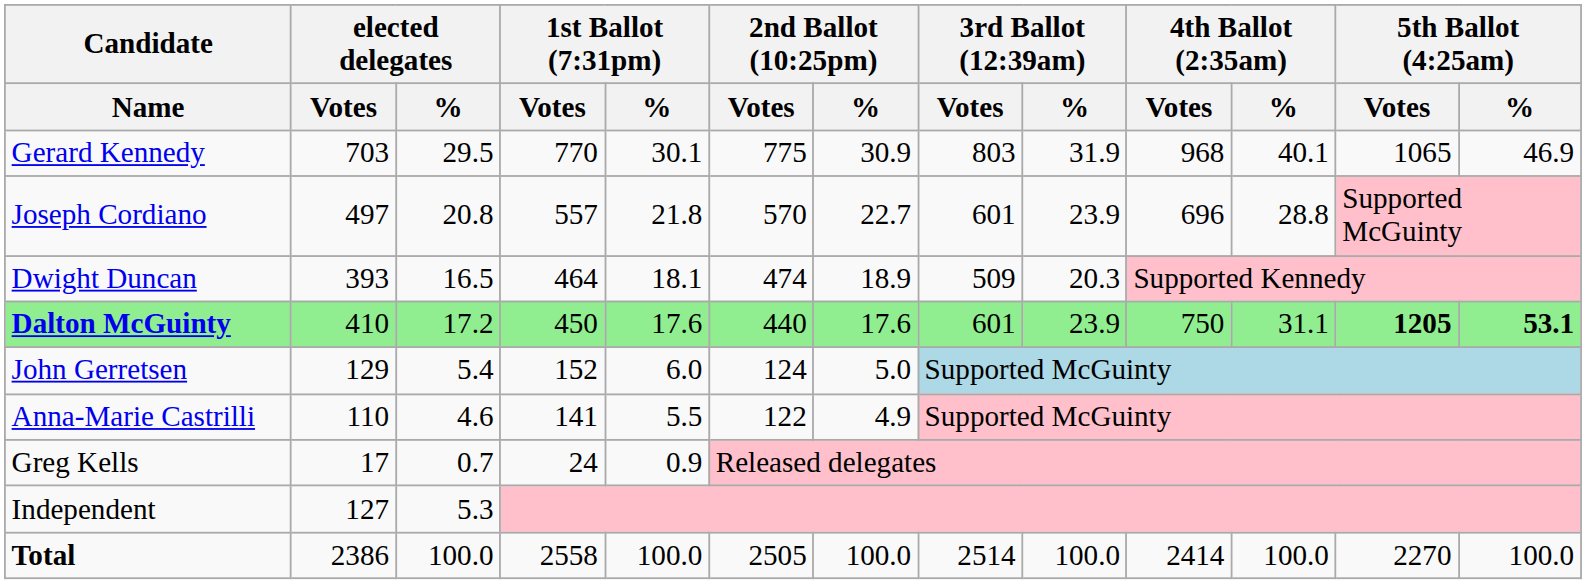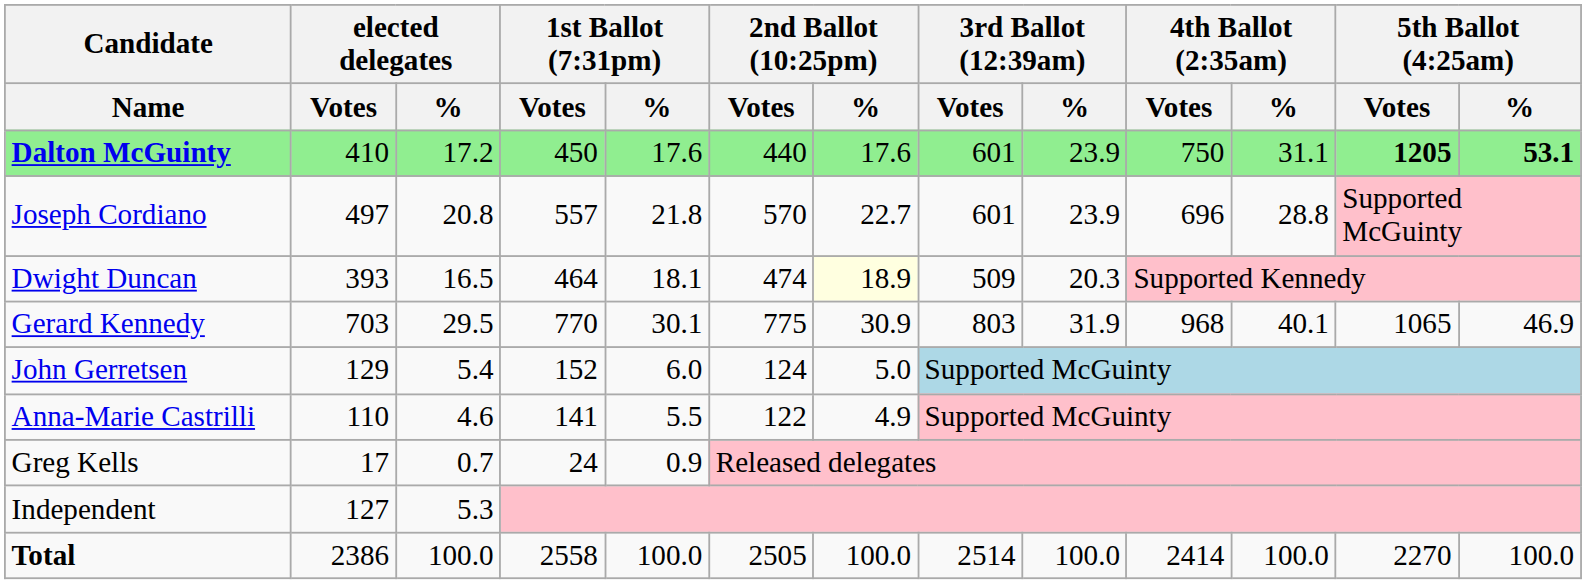rows swapped: Gerard Kennedy <-> Dalton McGuinty
Dwight Duncan | 2nd Ballot (10:25pm) / %: no background -> lightyellow background
